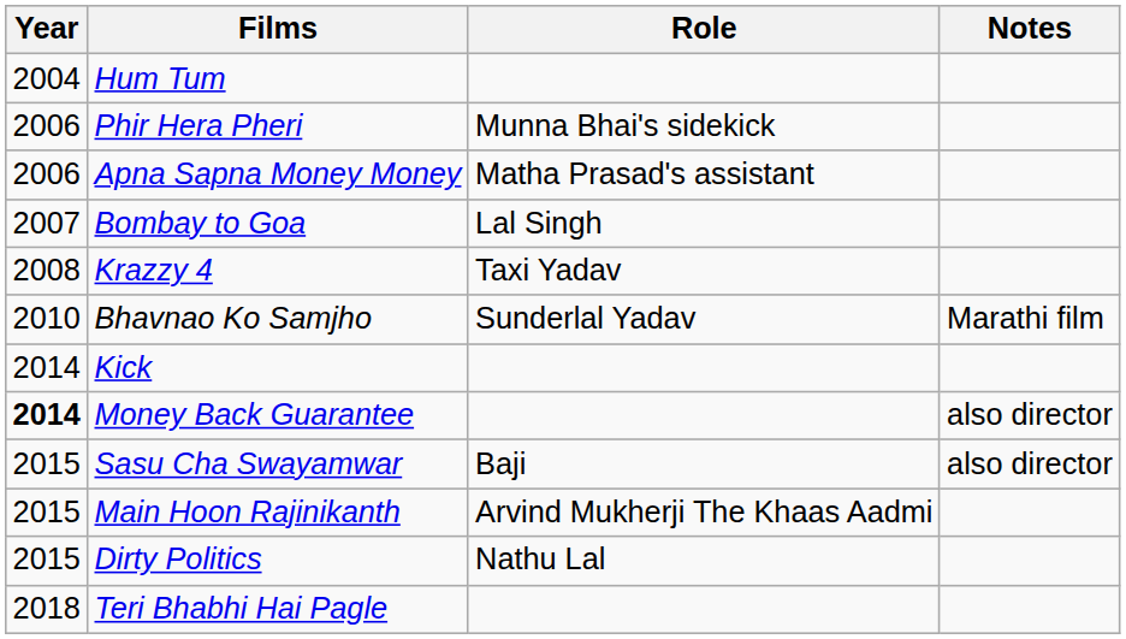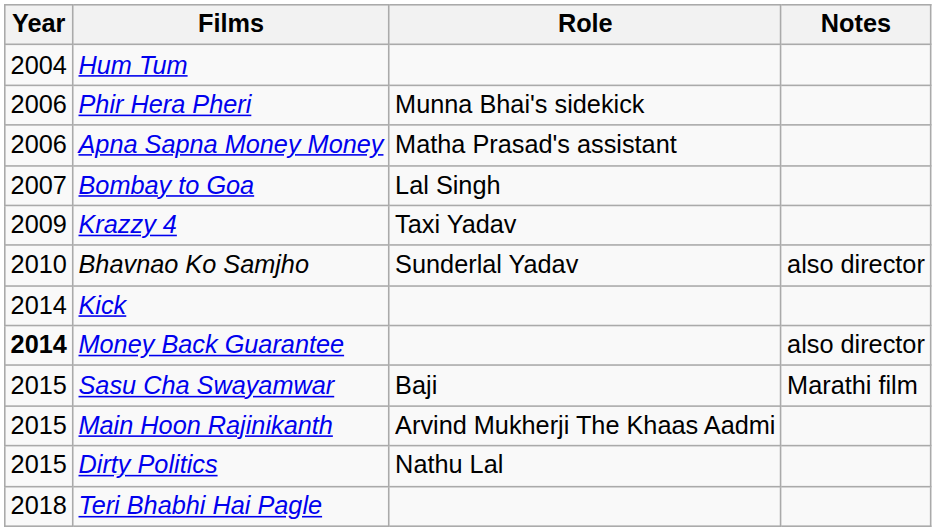Krazzy 4 | Year: 2008 -> 2009
Bhavnao Ko Samjho | Notes: Marathi film -> also director
Sasu Cha Swayamwar | Notes: also director -> Marathi film
